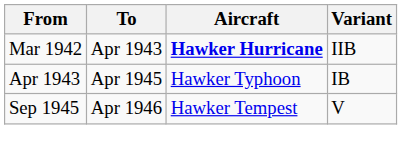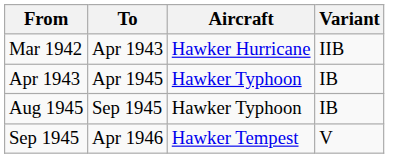Mar 1942 | Aircraft: bold -> normal
+ row: Aug 1945 | Sep 1945 | Hawker Typhoon | IB
